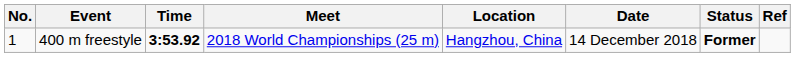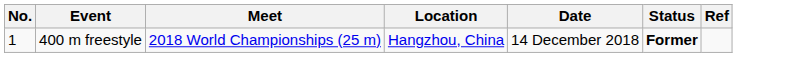- column: Time | 3:53.92
